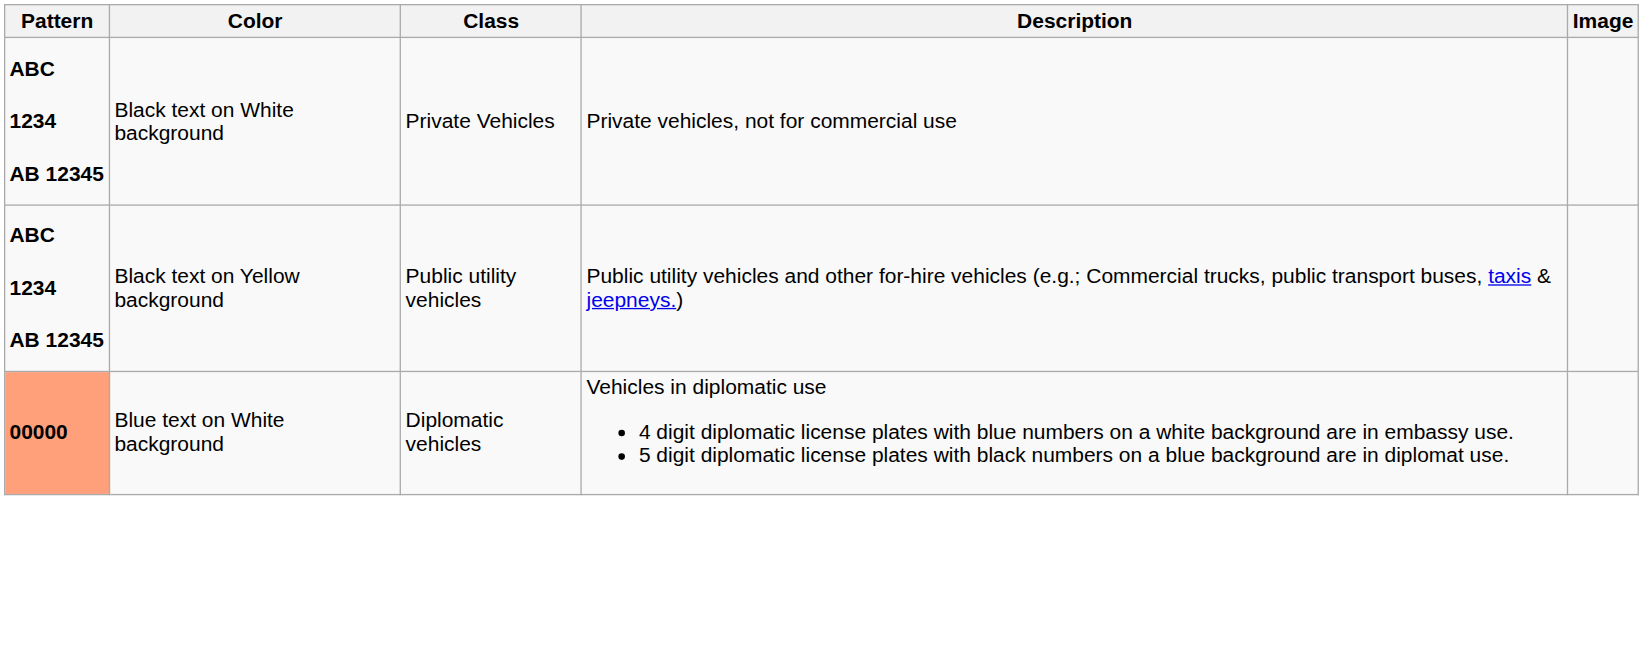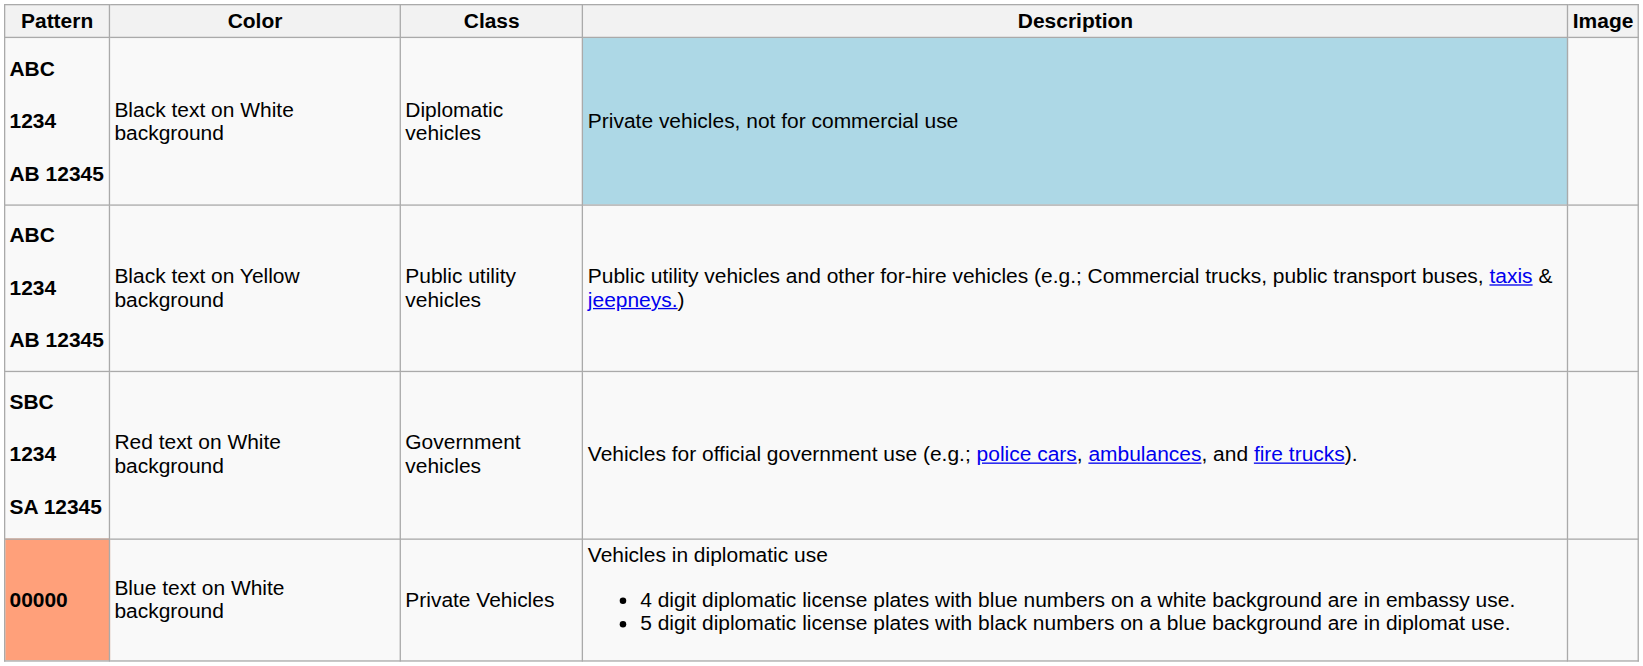Black text on White background | Class: Private Vehicles -> Diplomatic vehicles
Black text on White background | Description: no background -> lightblue background
+ row: SBC 1234 SA 12345 | Red text on White background | Government vehicles | Vehicles for official government use (e.g.; police cars, ambulances, and fire trucks).
Blue text on White background | Class: Diplomatic vehicles -> Private Vehicles
